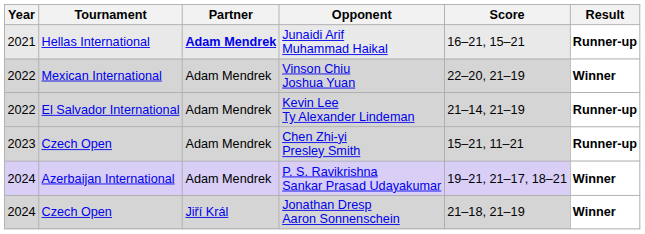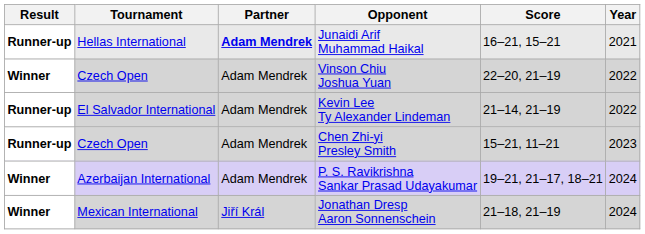columns swapped: Year <-> Result
Vinson Chiu Joshua Yuan | Tournament: Mexican International -> Czech Open
Jonathan Dresp Aaron Sonnenschein | Tournament: Czech Open -> Mexican International
